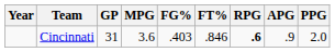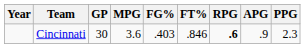Cincinnati | GP: 31 -> 30
Cincinnati | PPG: 2.0 -> 2.3
